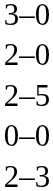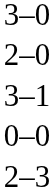+ row: 3–1
- row: 2–5
